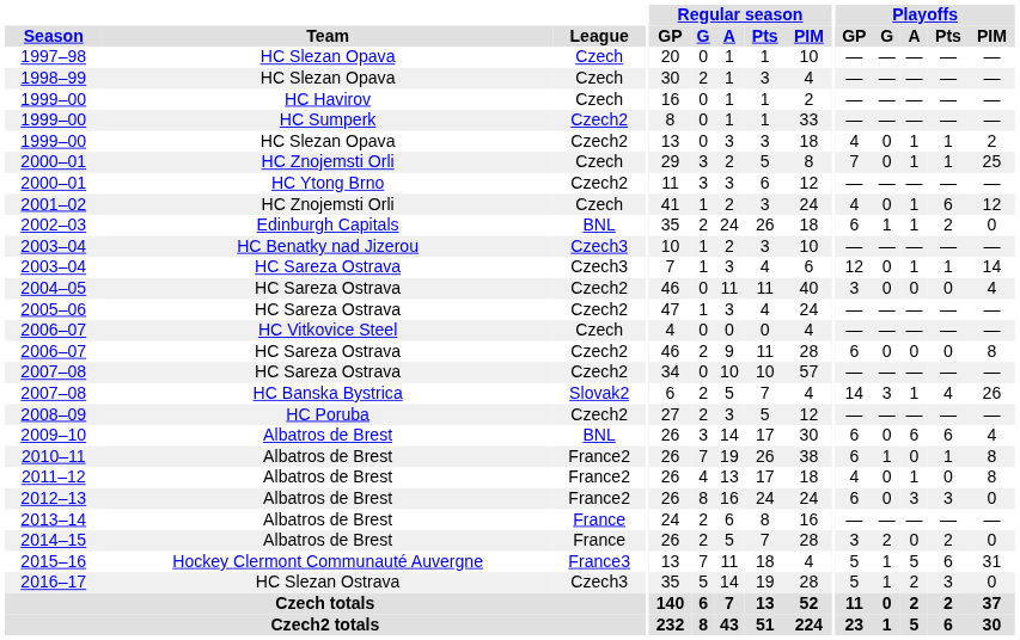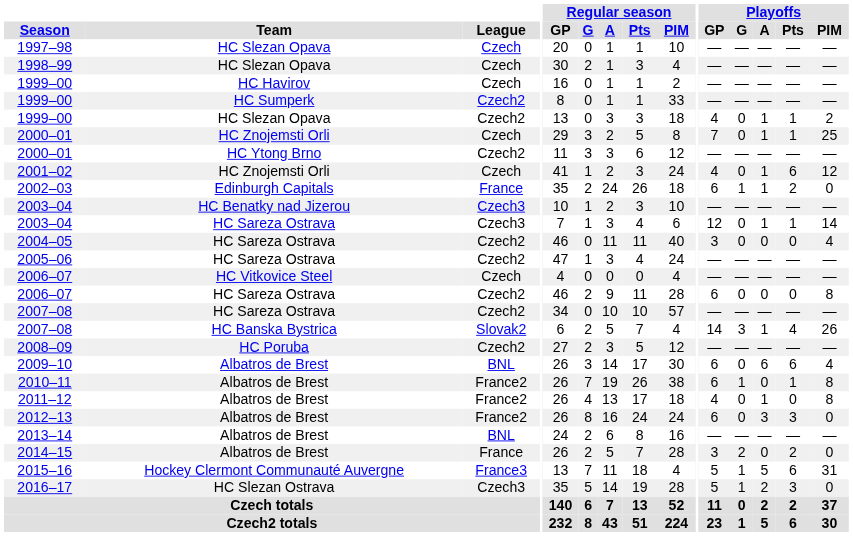2002–03 | League: BNL -> France
2013–14 | League: France -> BNL
